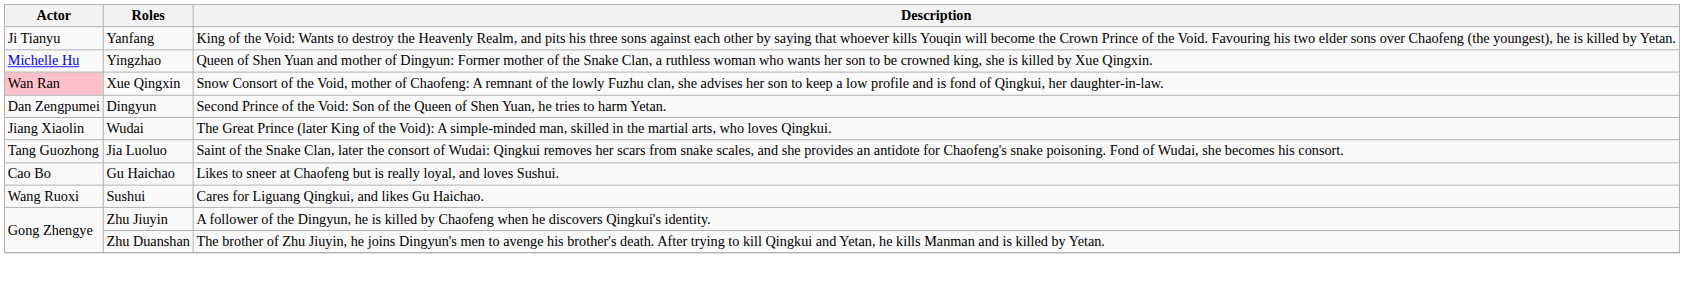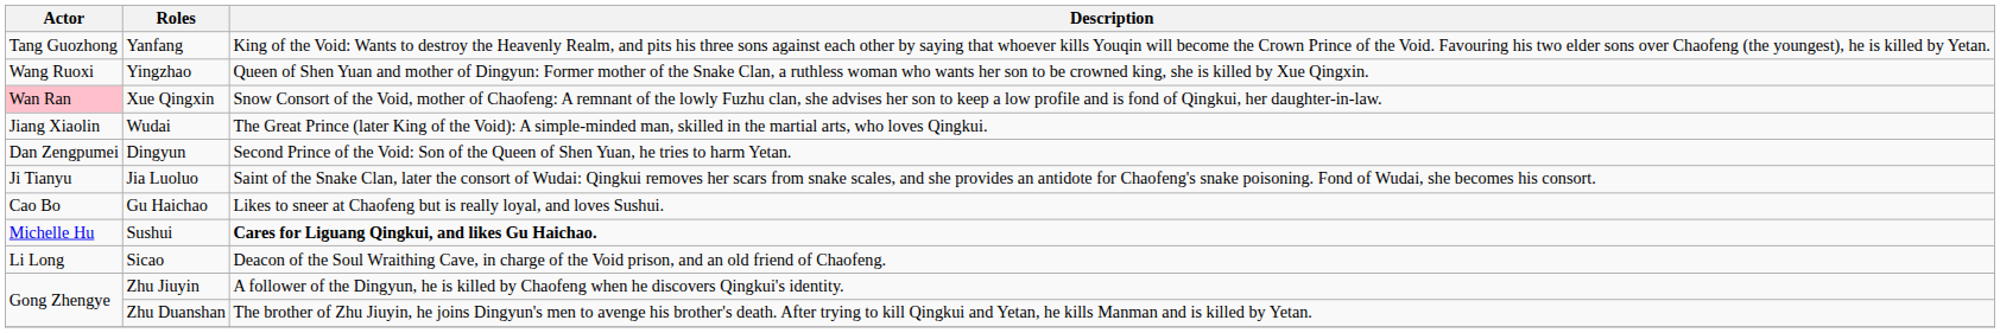Yanfang | Actor: Ji Tianyu -> Tang Guozhong
Yingzhao | Actor: Michelle Hu -> Wang Ruoxi
rows swapped: Wudai <-> Dingyun
Jia Luoluo | Actor: Tang Guozhong -> Ji Tianyu
Sushui | Actor: Wang Ruoxi -> Michelle Hu
Sushui | Description: normal -> bold
+ row: Li Long | Sicao | Deacon of the Soul Wraithing Cave, in charge of the Void prison, and an old friend of Chaofeng.
